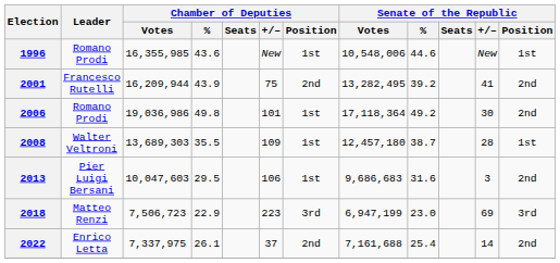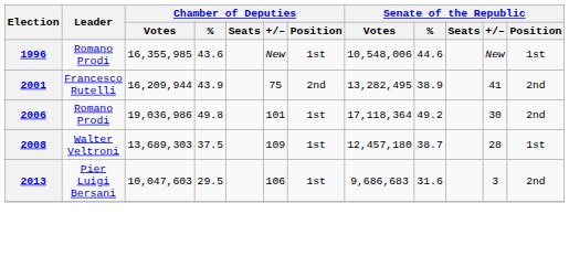2001 | Senate of the Republic / %: 39.2 -> 38.9
2008 | Chamber of Deputies / %: 35.5 -> 37.5
- row: 2018 | Matteo Renzi | 7,506,723 | 22.9 | 223 | 3rd | 6,947,199 | 23.0 | 69 | 3rd
- row: 2022 | Enrico Letta | 7,337,975 | 26.1 | 37 | 2nd | 7,161,688 | 25.4 | 14 | 2nd
